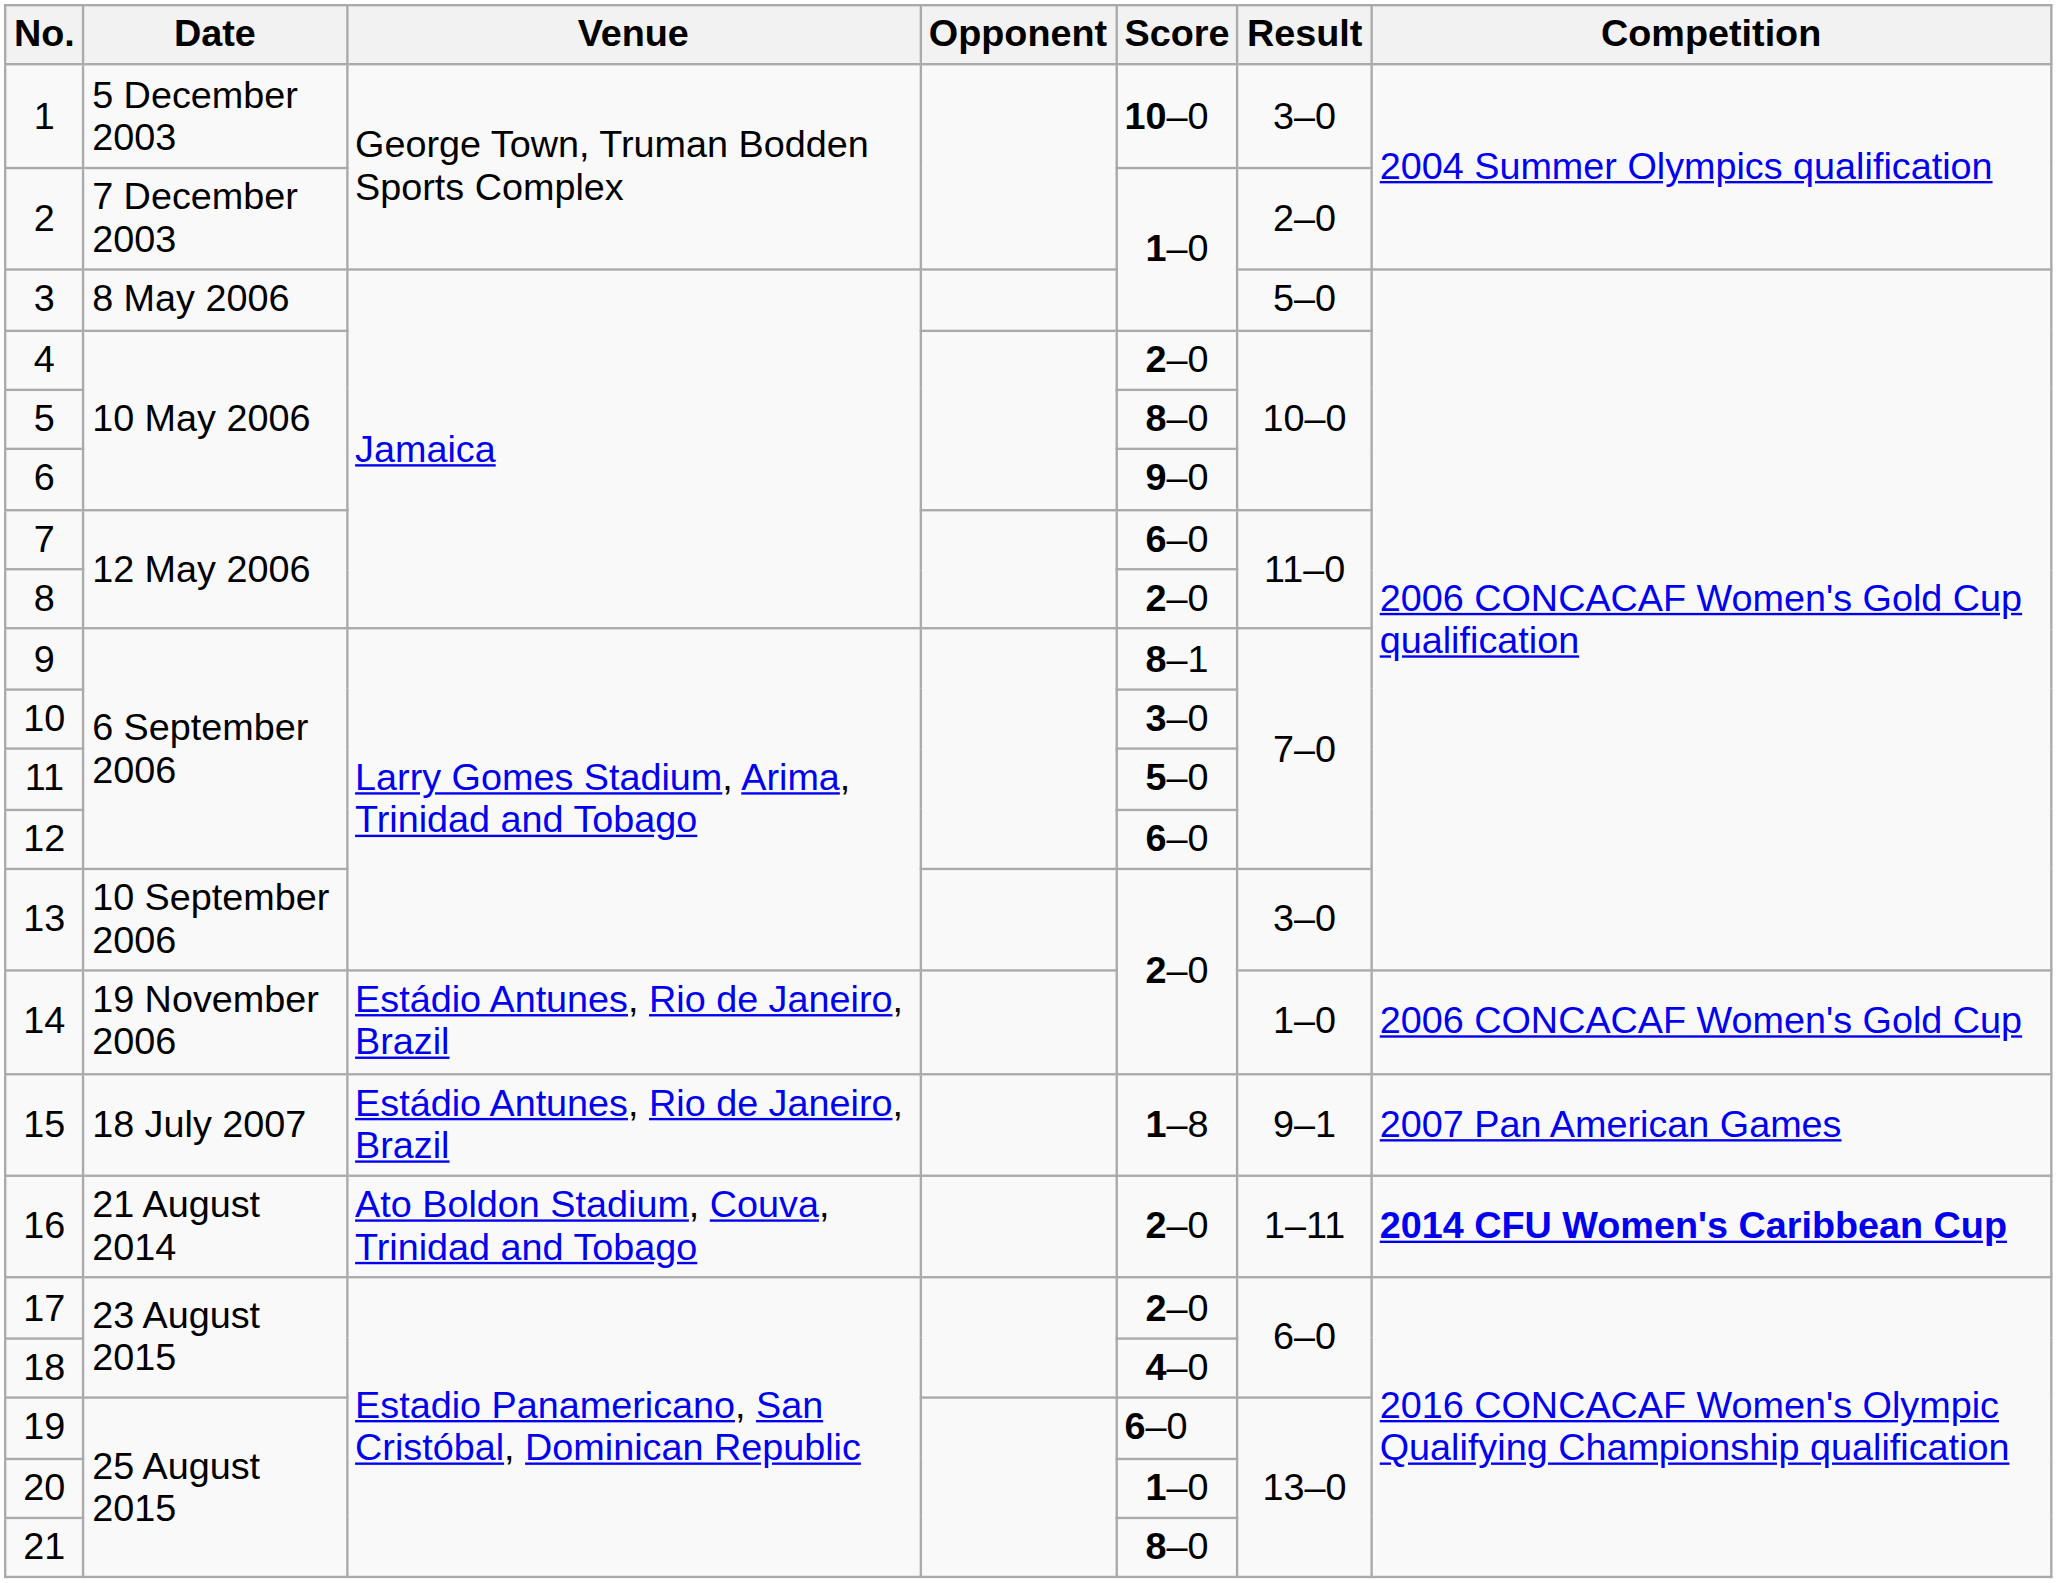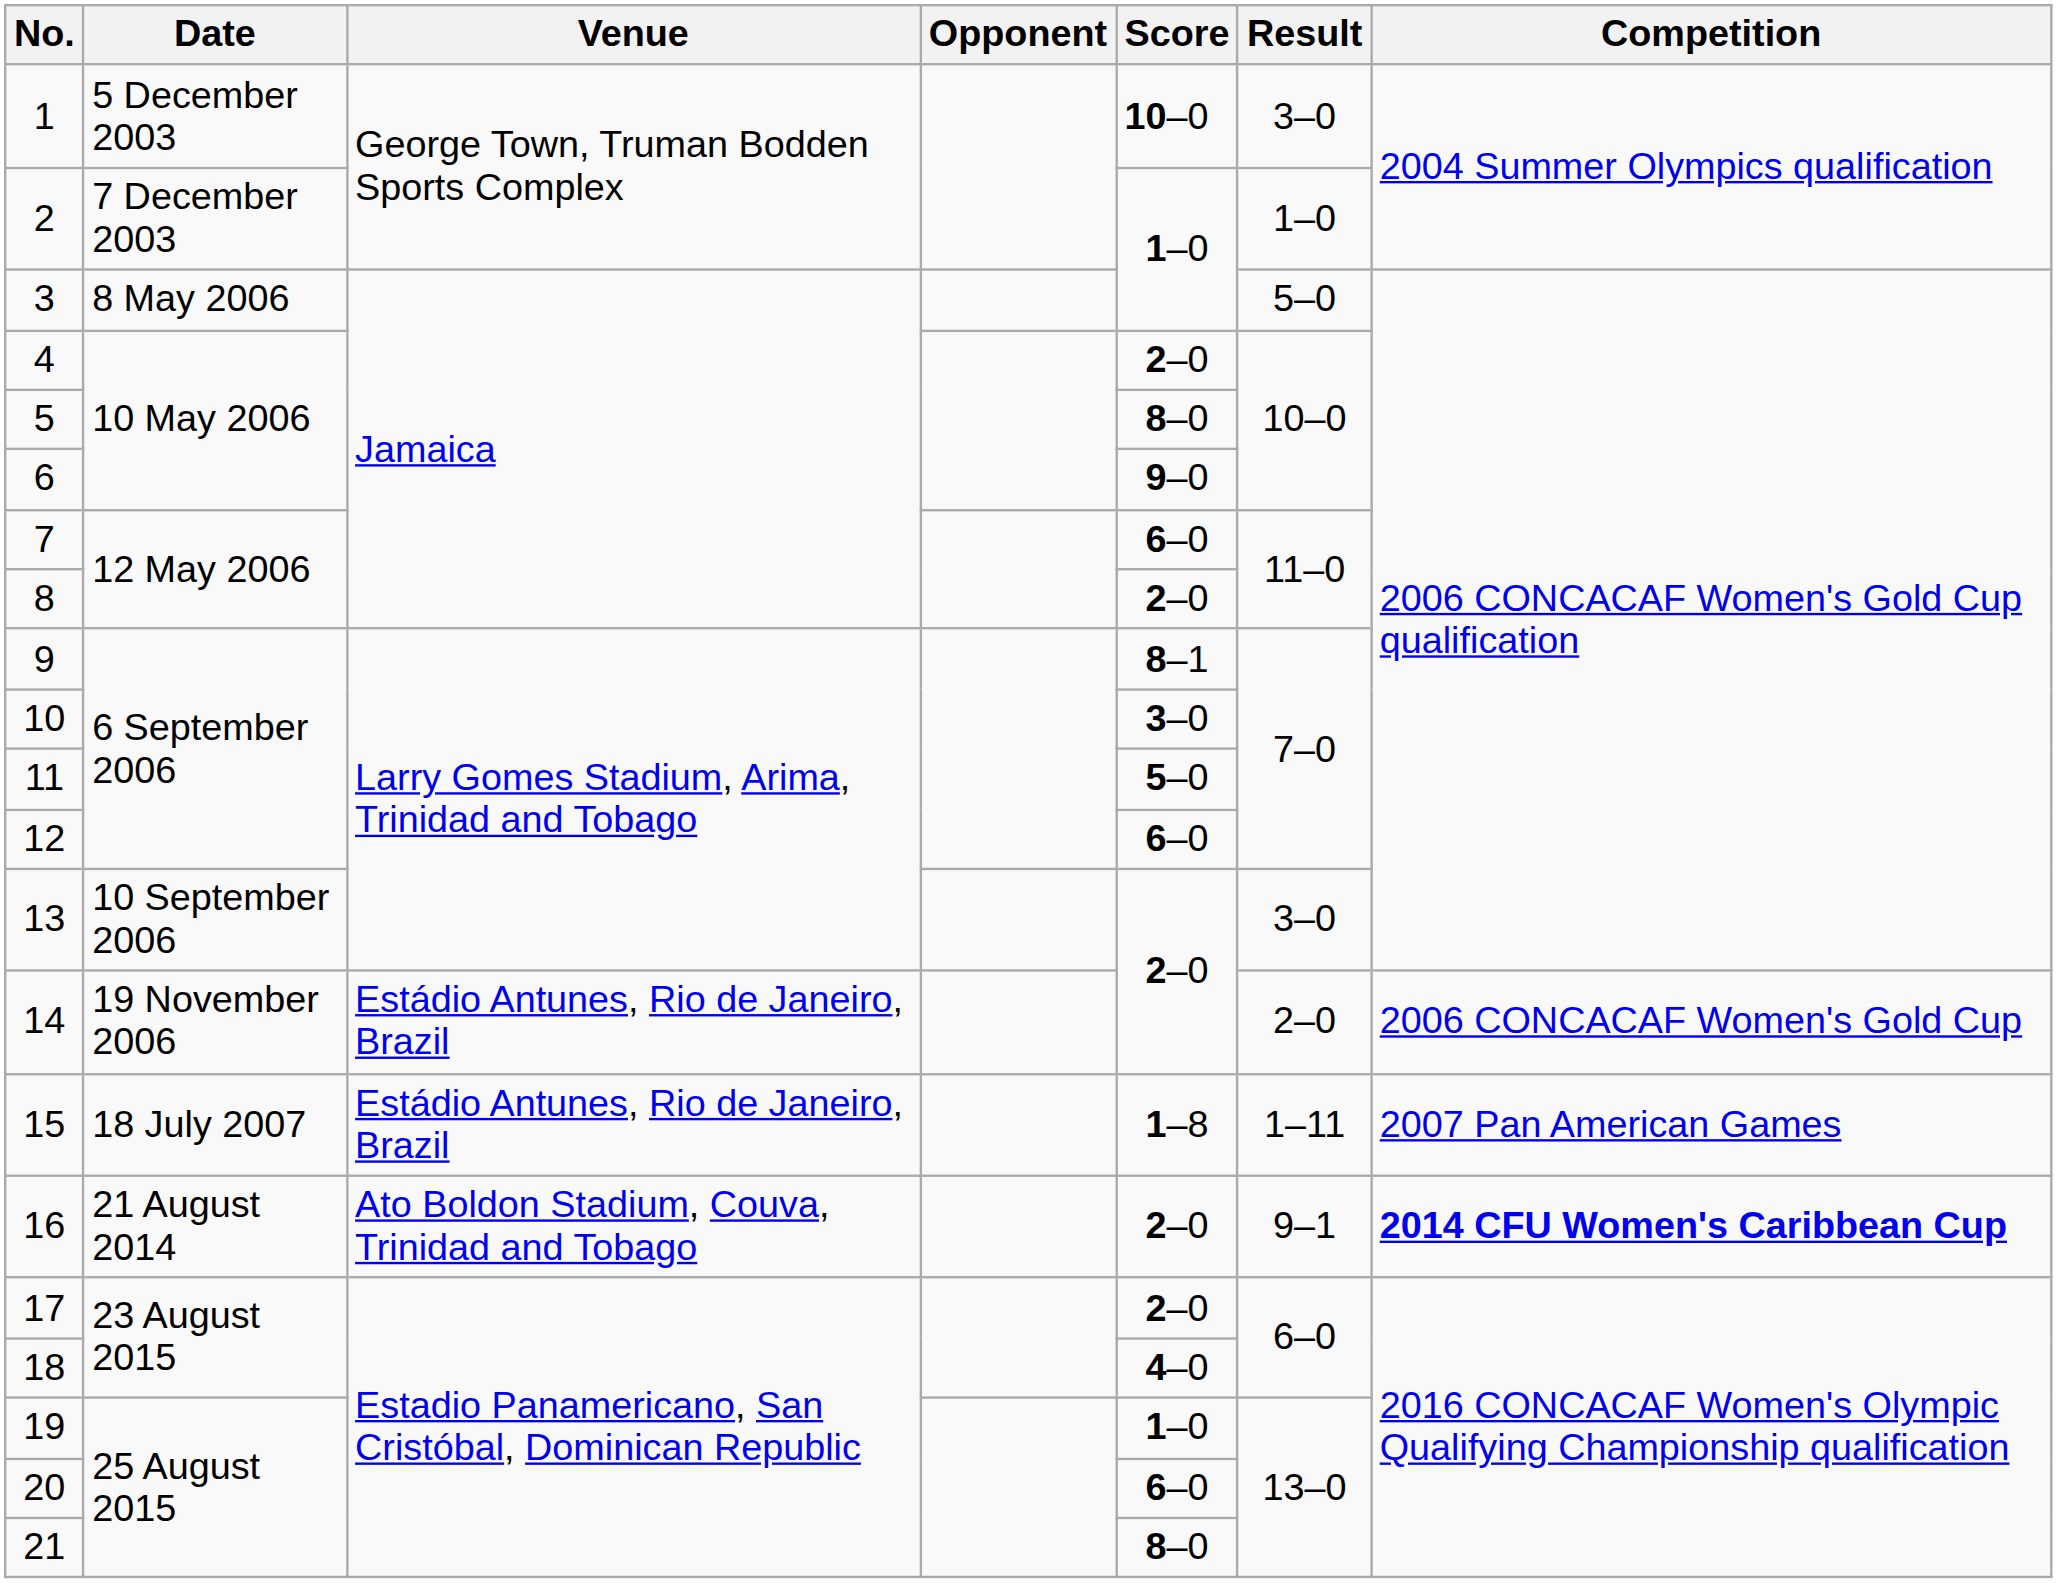2 | Result: 2–0 -> 1–0
14 | Result: 1–0 -> 2–0
15 | Result: 9–1 -> 1–11
16 | Result: 1–11 -> 9–1
19 | Score: 6–0 -> 1–0
20 | Score: 1–0 -> 6–0
